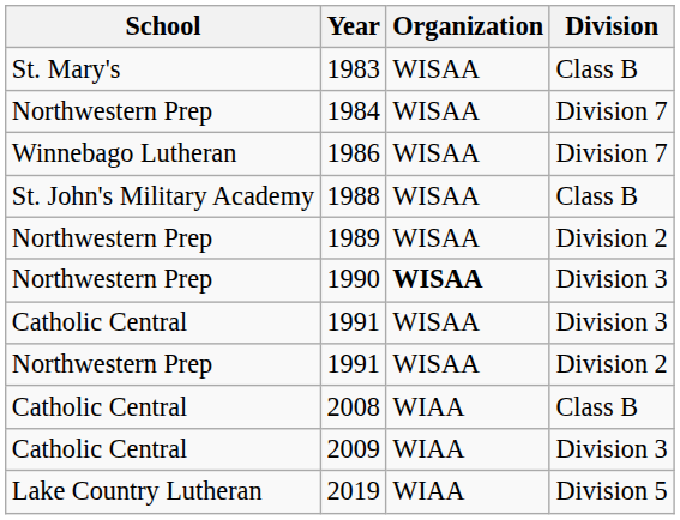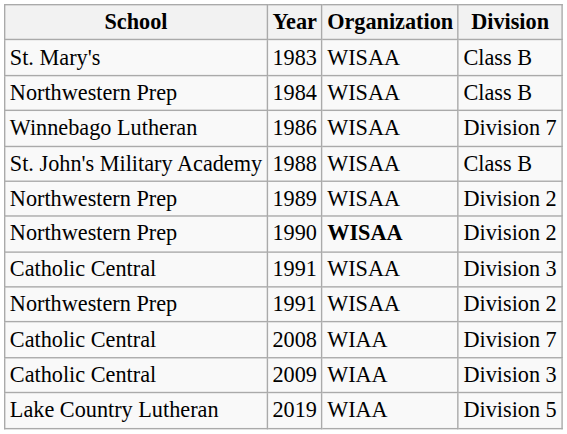1984 | Division: Division 7 -> Class B
1990 | Division: Division 3 -> Division 2
2008 | Division: Class B -> Division 7
